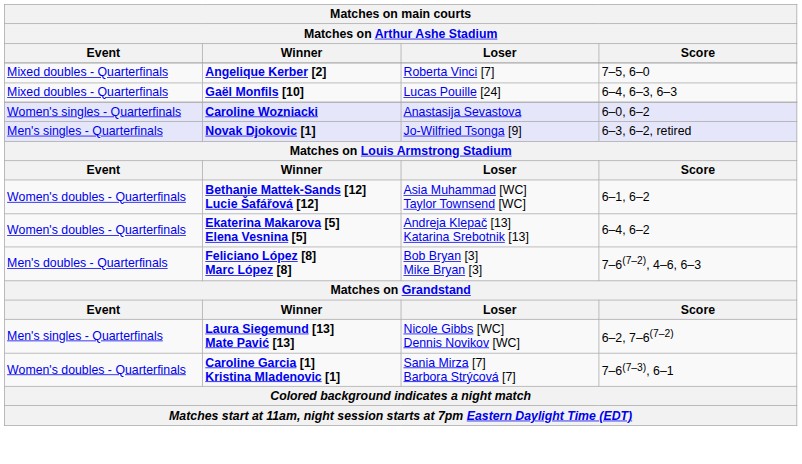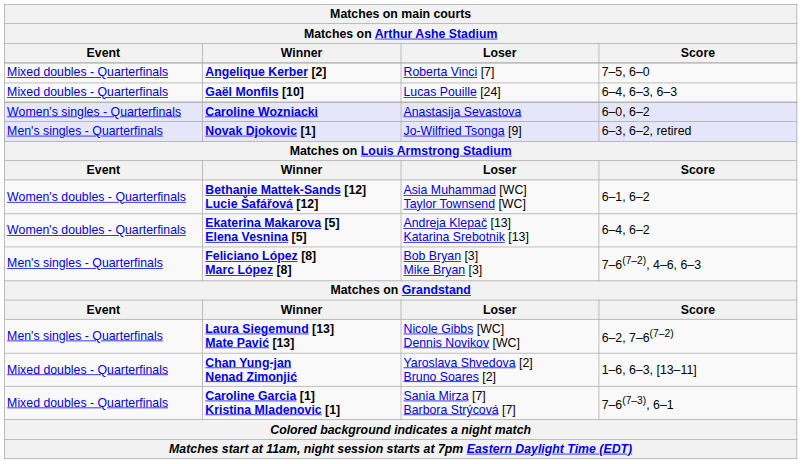Feliciano López [8] Marc López [8] | Event: Men's doubles - Quarterfinals -> Men's singles - Quarterfinals
+ row: Mixed doubles - Quarterfinals | Chan Yung-jan Nenad Zimonjić | Yaroslava Shvedova [2] Bruno Soares [2] | 1–6, 6–3, [13–11]
Caroline Garcia [1] Kristina Mladenovic [1] | Event: Women's doubles - Quarterfinals -> Mixed doubles - Quarterfinals
